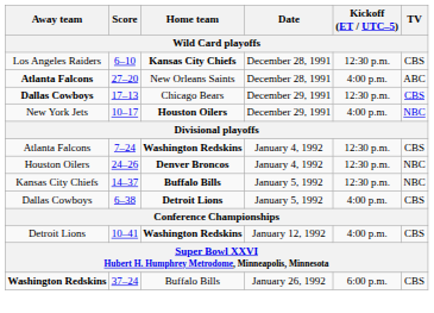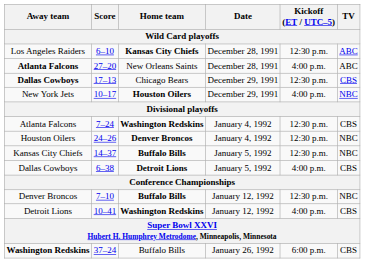6–10 | TV: CBS -> ABC
+ row: Denver Broncos | 7–10 | Buffalo Bills | January 12, 1992 | 12:30 p.m. | NBC
